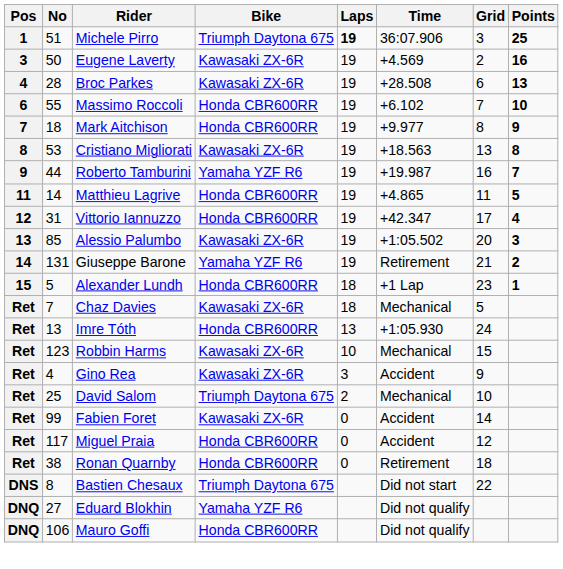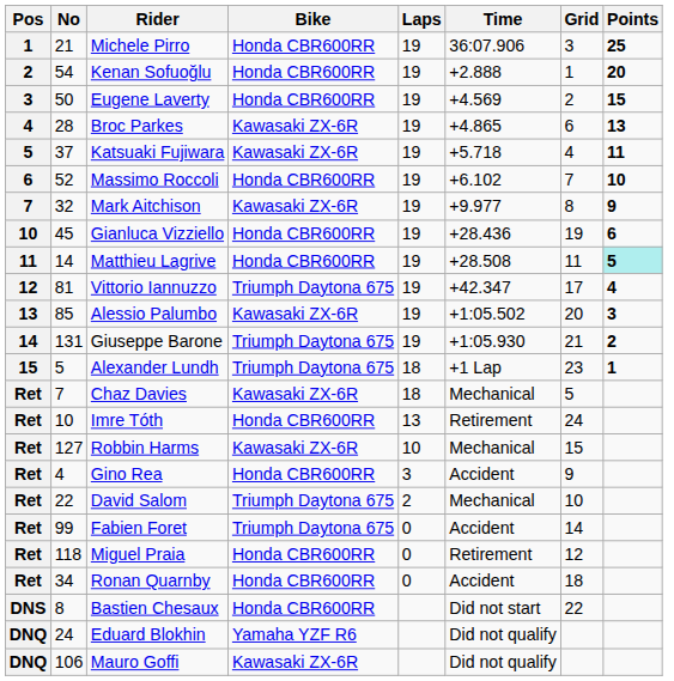Michele Pirro | No: 51 -> 21
Michele Pirro | Bike: Triumph Daytona 675 -> Honda CBR600RR
Michele Pirro | Laps: bold -> normal
+ row: 2 | 54 | Kenan Sofuoğlu | Honda CBR600RR | 19 | +2.888 | 1 | 20
Eugene Laverty | Bike: Kawasaki ZX-6R -> Honda CBR600RR
Eugene Laverty | Points: 16 -> 15
Broc Parkes | Time: +28.508 -> +4.865
+ row: 5 | 37 | Katsuaki Fujiwara | Kawasaki ZX-6R | 19 | +5.718 | 4 | 11
Massimo Roccoli | No: 55 -> 52
Mark Aitchison | No: 18 -> 32
Mark Aitchison | Bike: Honda CBR600RR -> Kawasaki ZX-6R
- row: 8 | 53 | Cristiano Migliorati | Kawasaki ZX-6R | 19 | +18.563 | 13 | 8
- row: 9 | 44 | Roberto Tamburini | Yamaha YZF R6 | 19 | +19.987 | 16 | 7
+ row: 10 | 45 | Gianluca Vizziello | Honda CBR600RR | 19 | +28.436 | 19 | 6
Matthieu Lagrive | Time: +4.865 -> +28.508
Matthieu Lagrive | Points: no background -> paleturquoise background
Vittorio Iannuzzo | No: 31 -> 81
Vittorio Iannuzzo | Bike: Honda CBR600RR -> Triumph Daytona 675
Giuseppe Barone | Bike: Yamaha YZF R6 -> Triumph Daytona 675
Giuseppe Barone | Time: Retirement -> +1:05.930
Alexander Lundh | Bike: Honda CBR600RR -> Triumph Daytona 675
Imre Tóth | No: 13 -> 10
Imre Tóth | Time: +1:05.930 -> Retirement
Robbin Harms | No: 123 -> 127
Gino Rea | Bike: Kawasaki ZX-6R -> Honda CBR600RR
David Salom | No: 25 -> 22
Fabien Foret | Bike: Kawasaki ZX-6R -> Triumph Daytona 675
Miguel Praia | No: 117 -> 118
Miguel Praia | Time: Accident -> Retirement
Ronan Quarnby | No: 38 -> 34
Ronan Quarnby | Time: Retirement -> Accident
Bastien Chesaux | Bike: Triumph Daytona 675 -> Honda CBR600RR
Eduard Blokhin | No: 27 -> 24
Mauro Goffi | Bike: Honda CBR600RR -> Kawasaki ZX-6R
